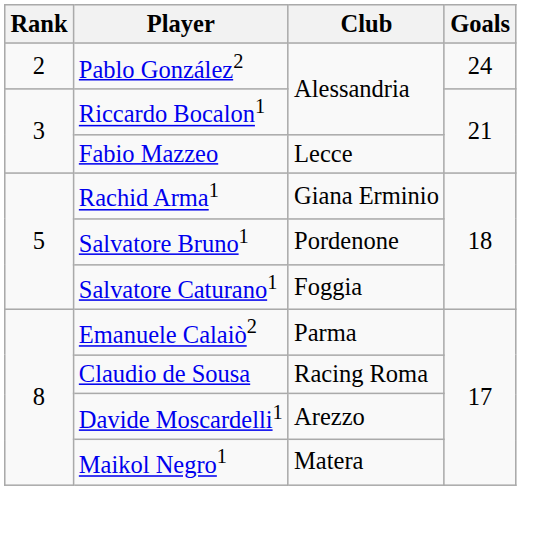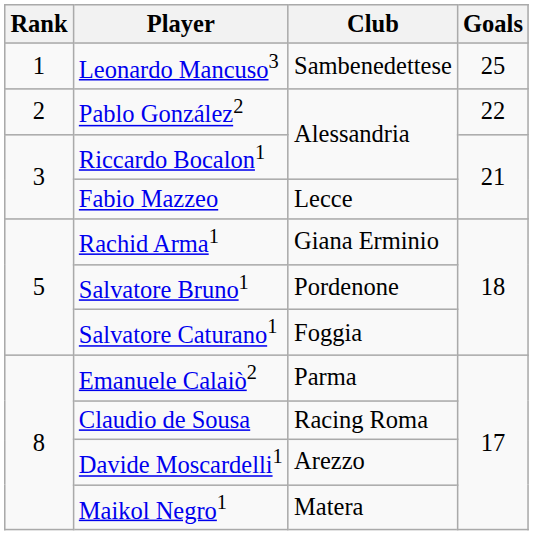+ row: 1 | Leonardo Mancuso3 | Sambenedettese | 25
Pablo González2 | Goals: 24 -> 22
